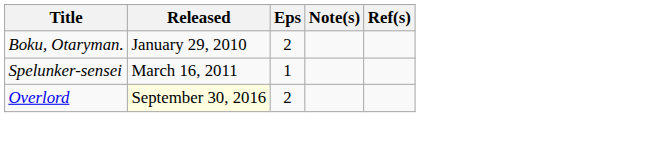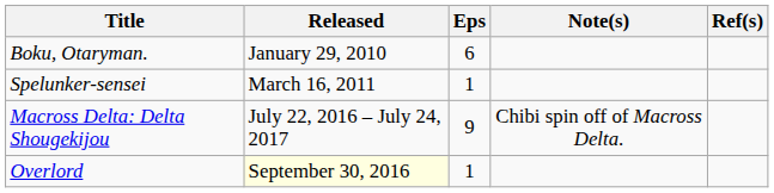Boku, Otaryman. | Eps: 2 -> 6
+ row: Macross Delta: Delta Shougekijou | July 22, 2016 – July 24, 2017 | 9 | Chibi spin off of Macross Delta.
Overlord | Eps: 2 -> 1
